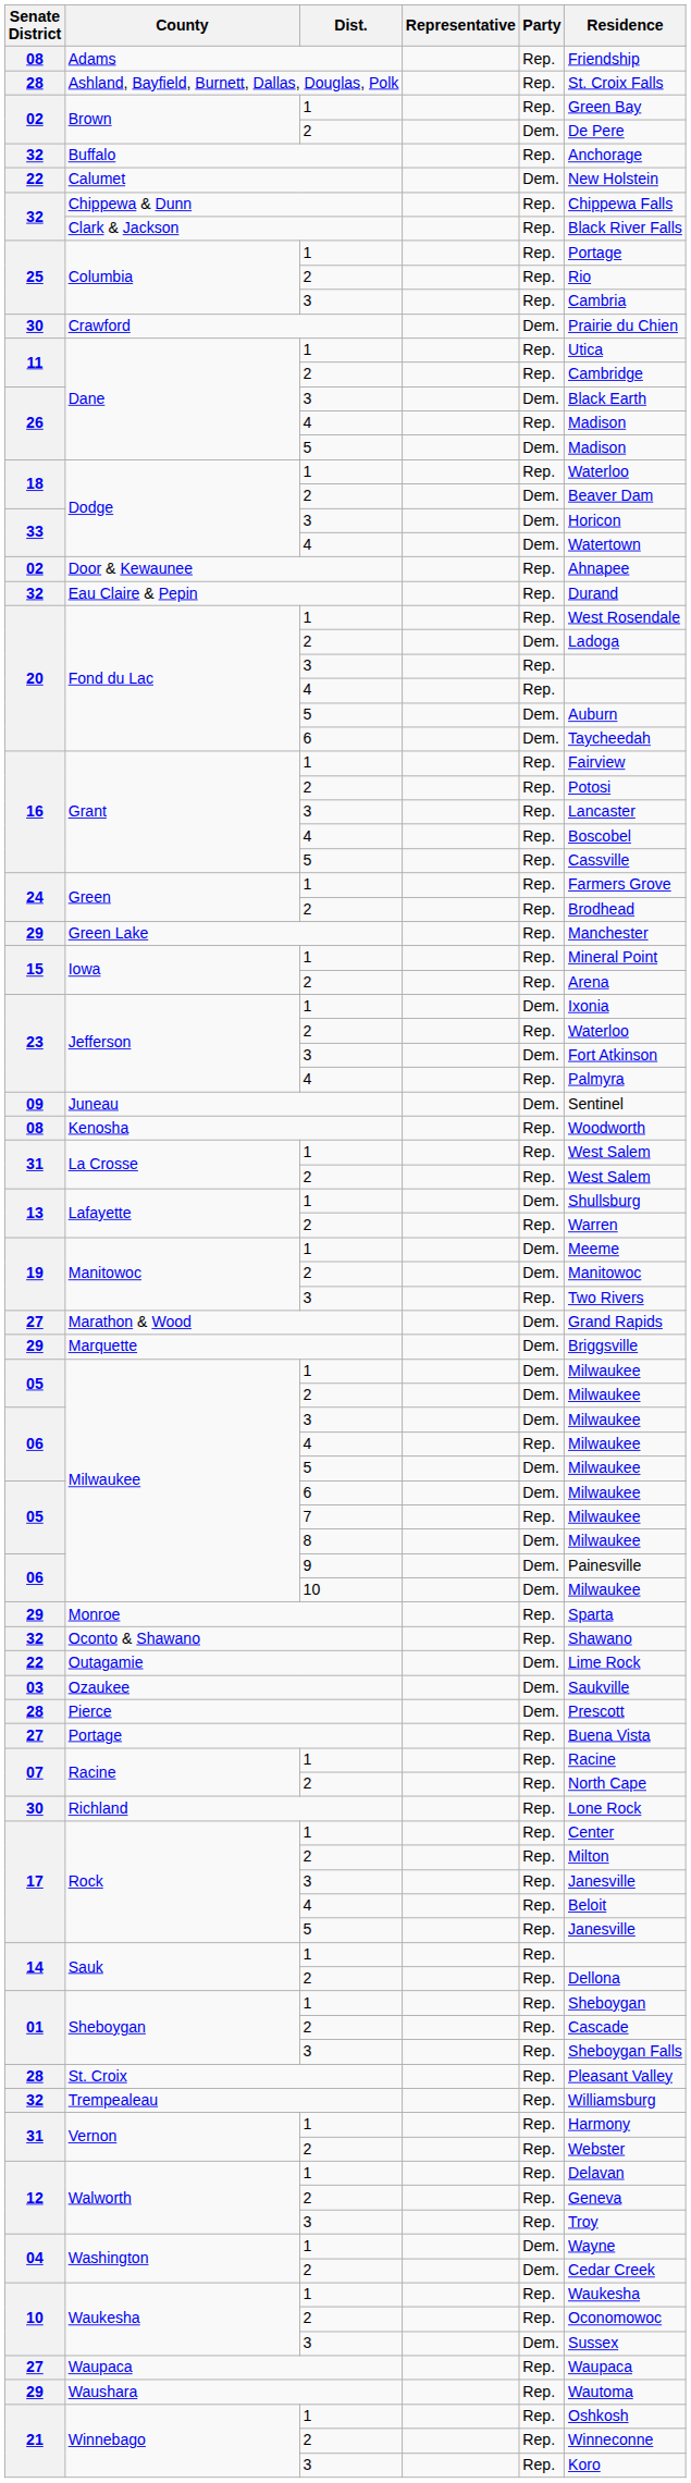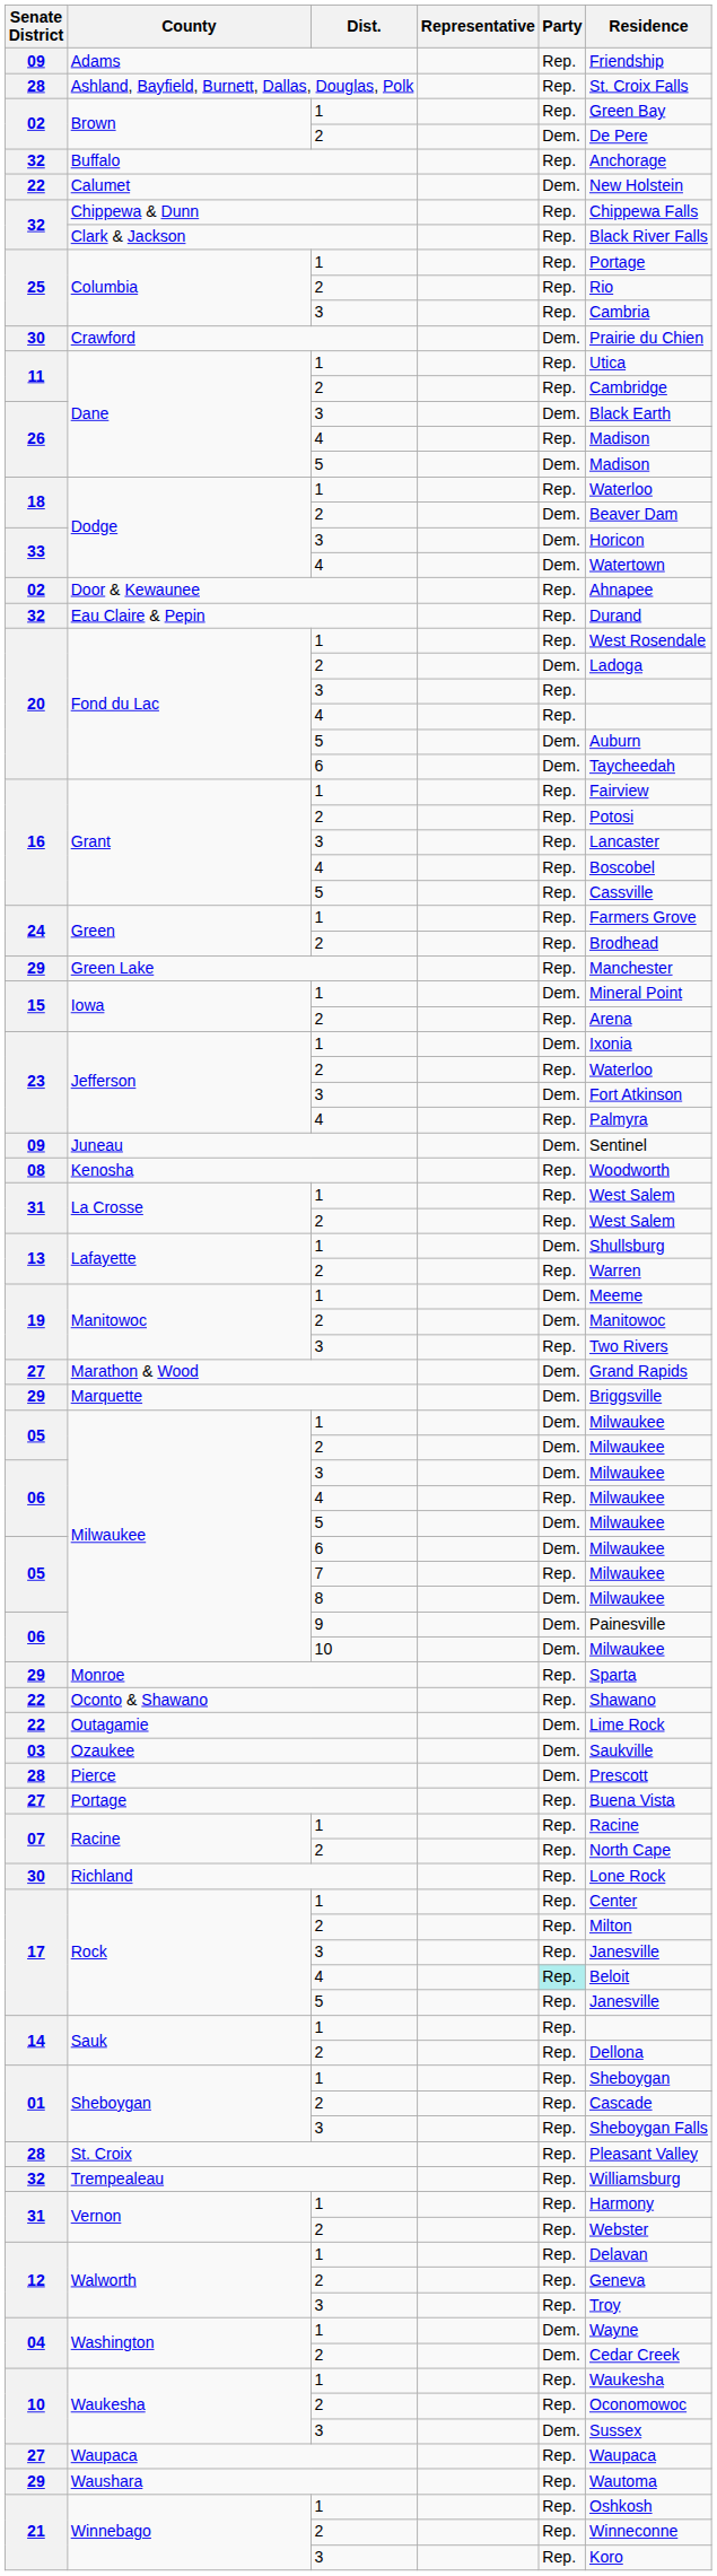Adams | Senate District: 08 -> 09
Iowa / 1 | Party: Rep. -> Dem.
Oconto & Shawano | Senate District: 32 -> 22
Rock / 4 | Party: no background -> paleturquoise background
